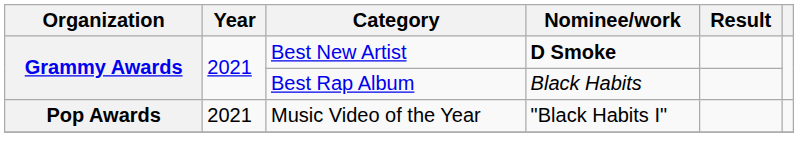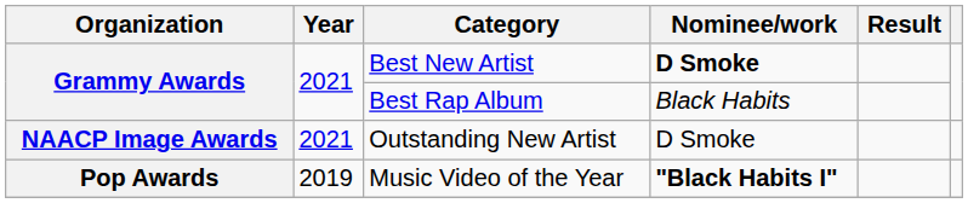+ row: NAACP Image Awards | 2021 | Outstanding New Artist | D Smoke
Music Video of the Year | Year: 2021 -> 2019
Music Video of the Year | Nominee/work: normal -> bold
